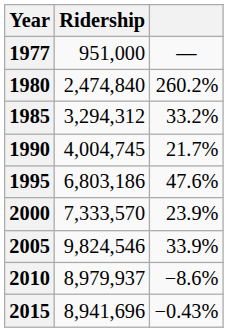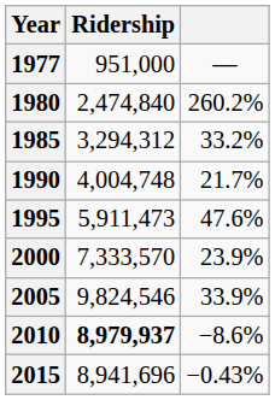1990 | Ridership: 4,004,745 -> 4,004,748
1995 | Ridership: 6,803,186 -> 5,911,473
2010 | Ridership: normal -> bold
